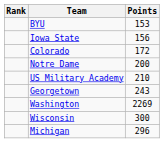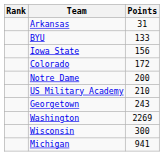+ row: Arkansas | 31
BYU | Points: 153 -> 133
Michigan | Points: 296 -> 941
